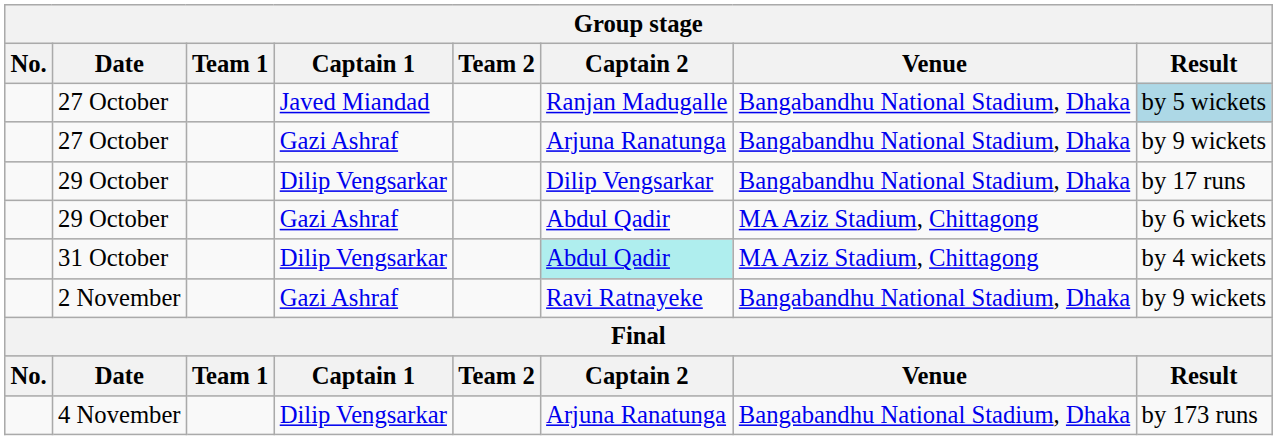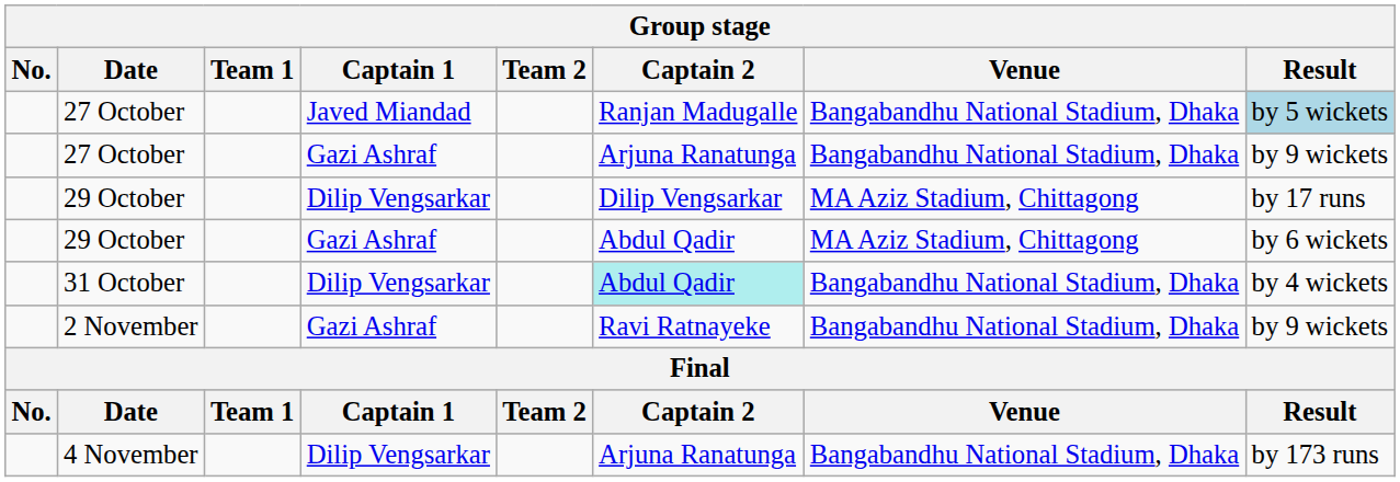29 October / Dilip Vengsarkar | Venue: Bangabandhu National Stadium, Dhaka -> MA Aziz Stadium, Chittagong
31 October | Venue: MA Aziz Stadium, Chittagong -> Bangabandhu National Stadium, Dhaka
